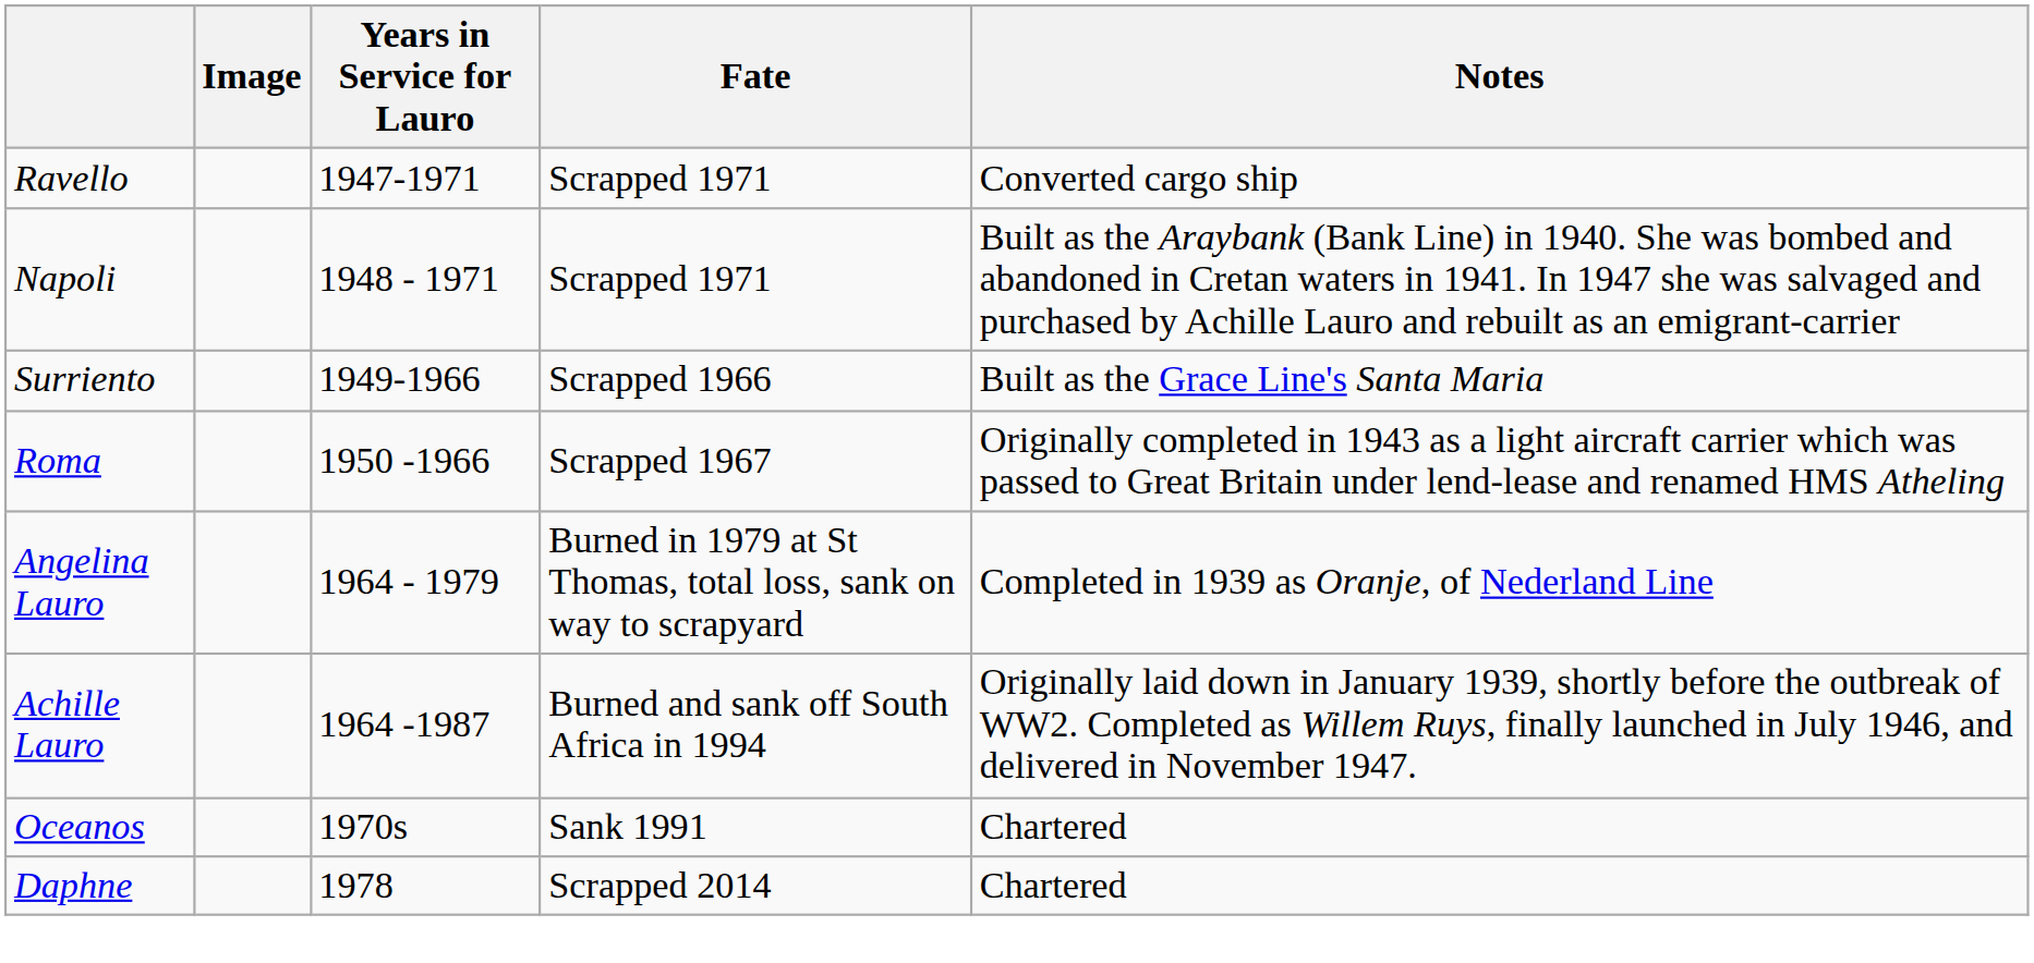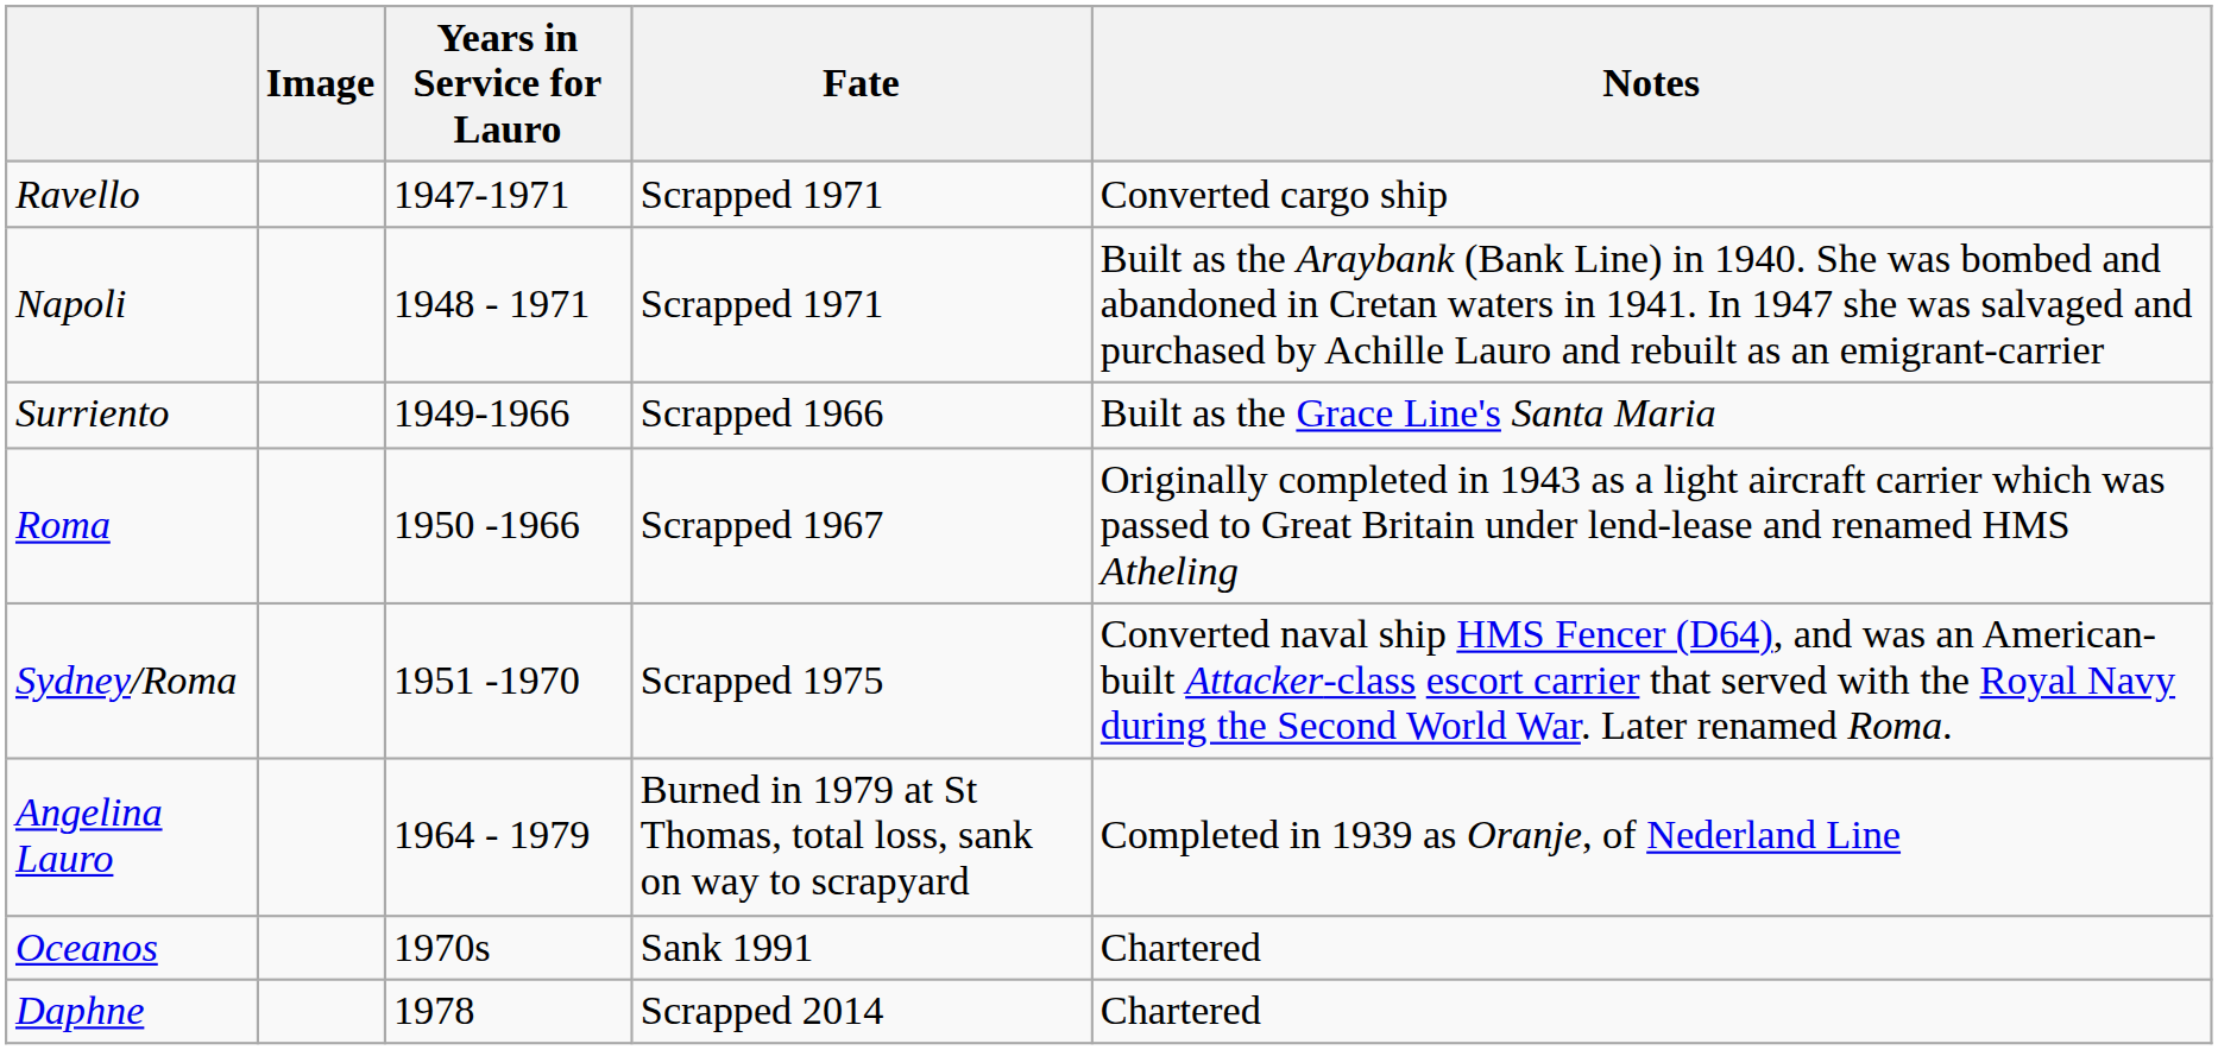+ row: Sydney/Roma | 1951 -1970 | Scrapped 1975 | Converted naval ship HMS Fencer (D64), and was an American-built Attacker-class escort carrier that served with the Royal Navy during the Second World War. Later renamed Roma.
- row: Achille Lauro | 1964 -1987 | Burned and sank off South Africa in 1994 | Originally laid down in January 1939, shortly before the outbreak of WW2. Completed as Willem Ruys, finally launched in July 1946, and delivered in November 1947.
